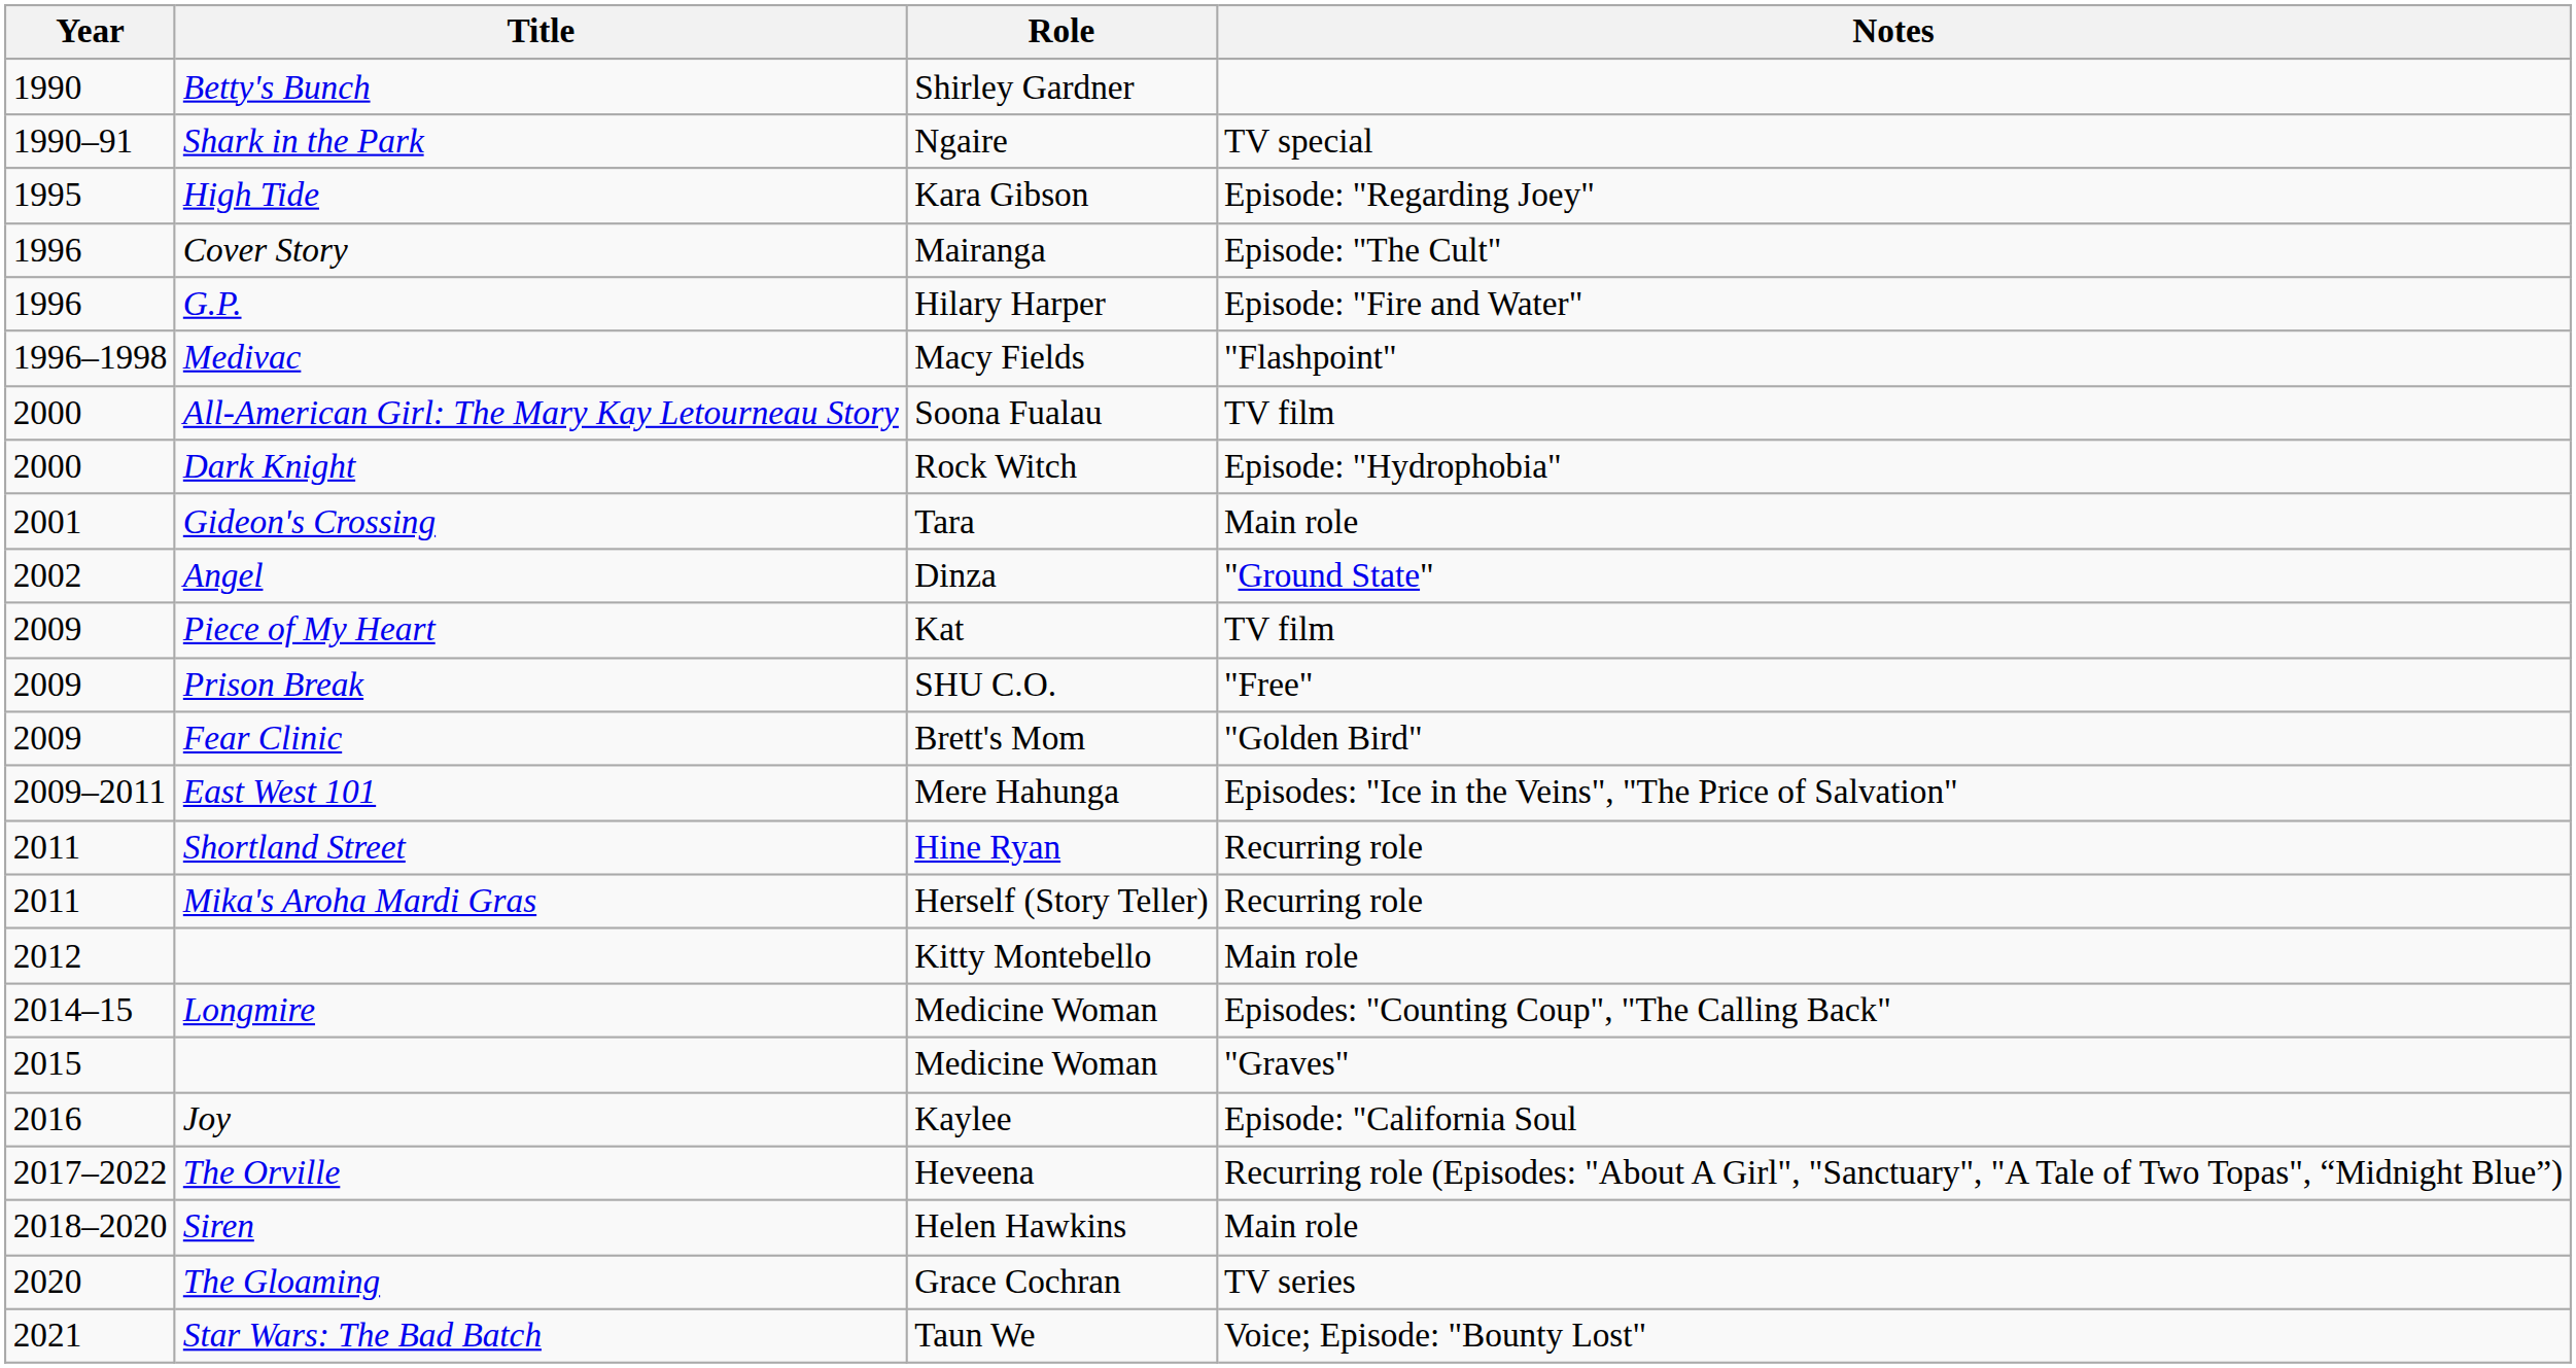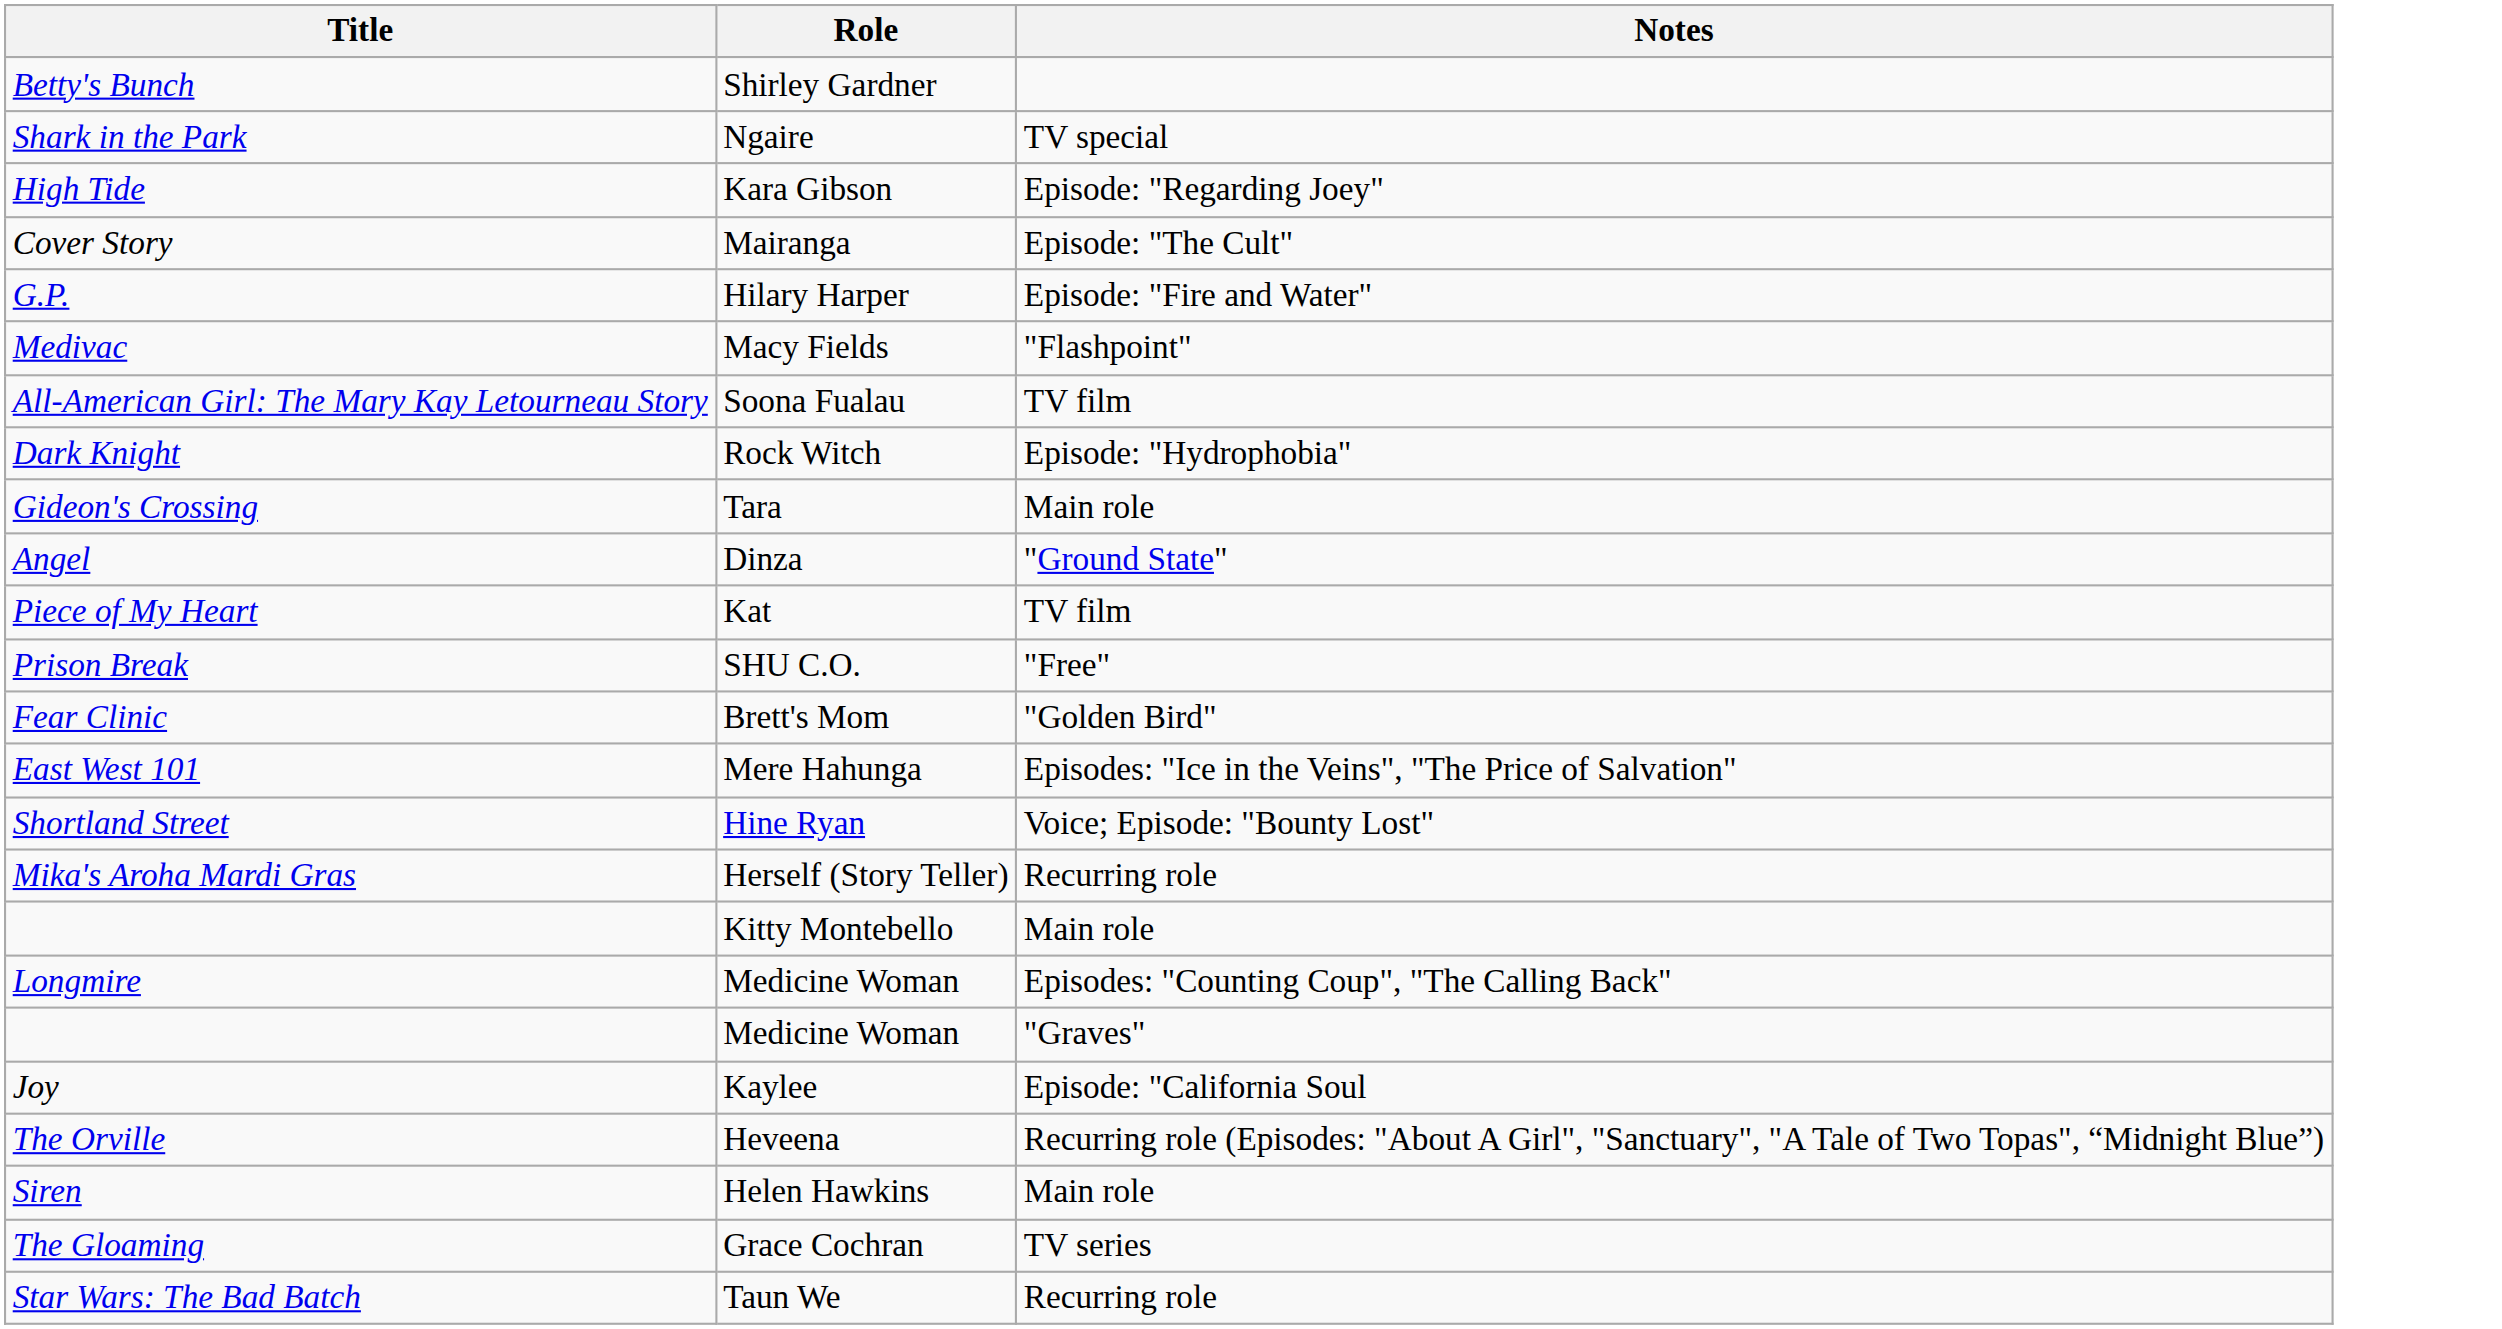- column: Year | 1990 | 1990–91 | 1995 | 1996 | 1996 | 1996–1998 | 2000 | 2000 | 2001 | 2002 | 2009 | 2009 | 2009 | 2009–2011 | 2011 | 2011 | 2012 | 2014–15 | 2015 | 2016 | 2017–2022 | 2018–2020 | 2020 | 2021
Shortland Street | Notes: Recurring role -> Voice; Episode: "Bounty Lost"
Star Wars: The Bad Batch | Notes: Voice; Episode: "Bounty Lost" -> Recurring role
